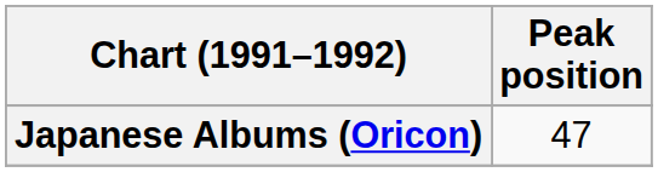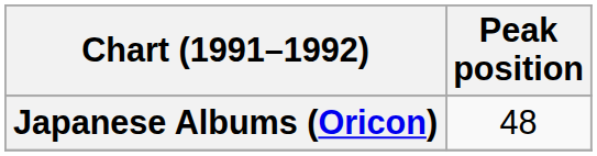Japanese Albums (Oricon) | Peak position: 47 -> 48
